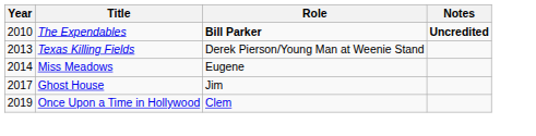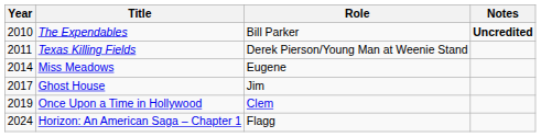The Expendables | Role: bold -> normal
Texas Killing Fields | Year: 2013 -> 2011
+ row: 2024 | Horizon: An American Saga – Chapter 1 | Flagg
